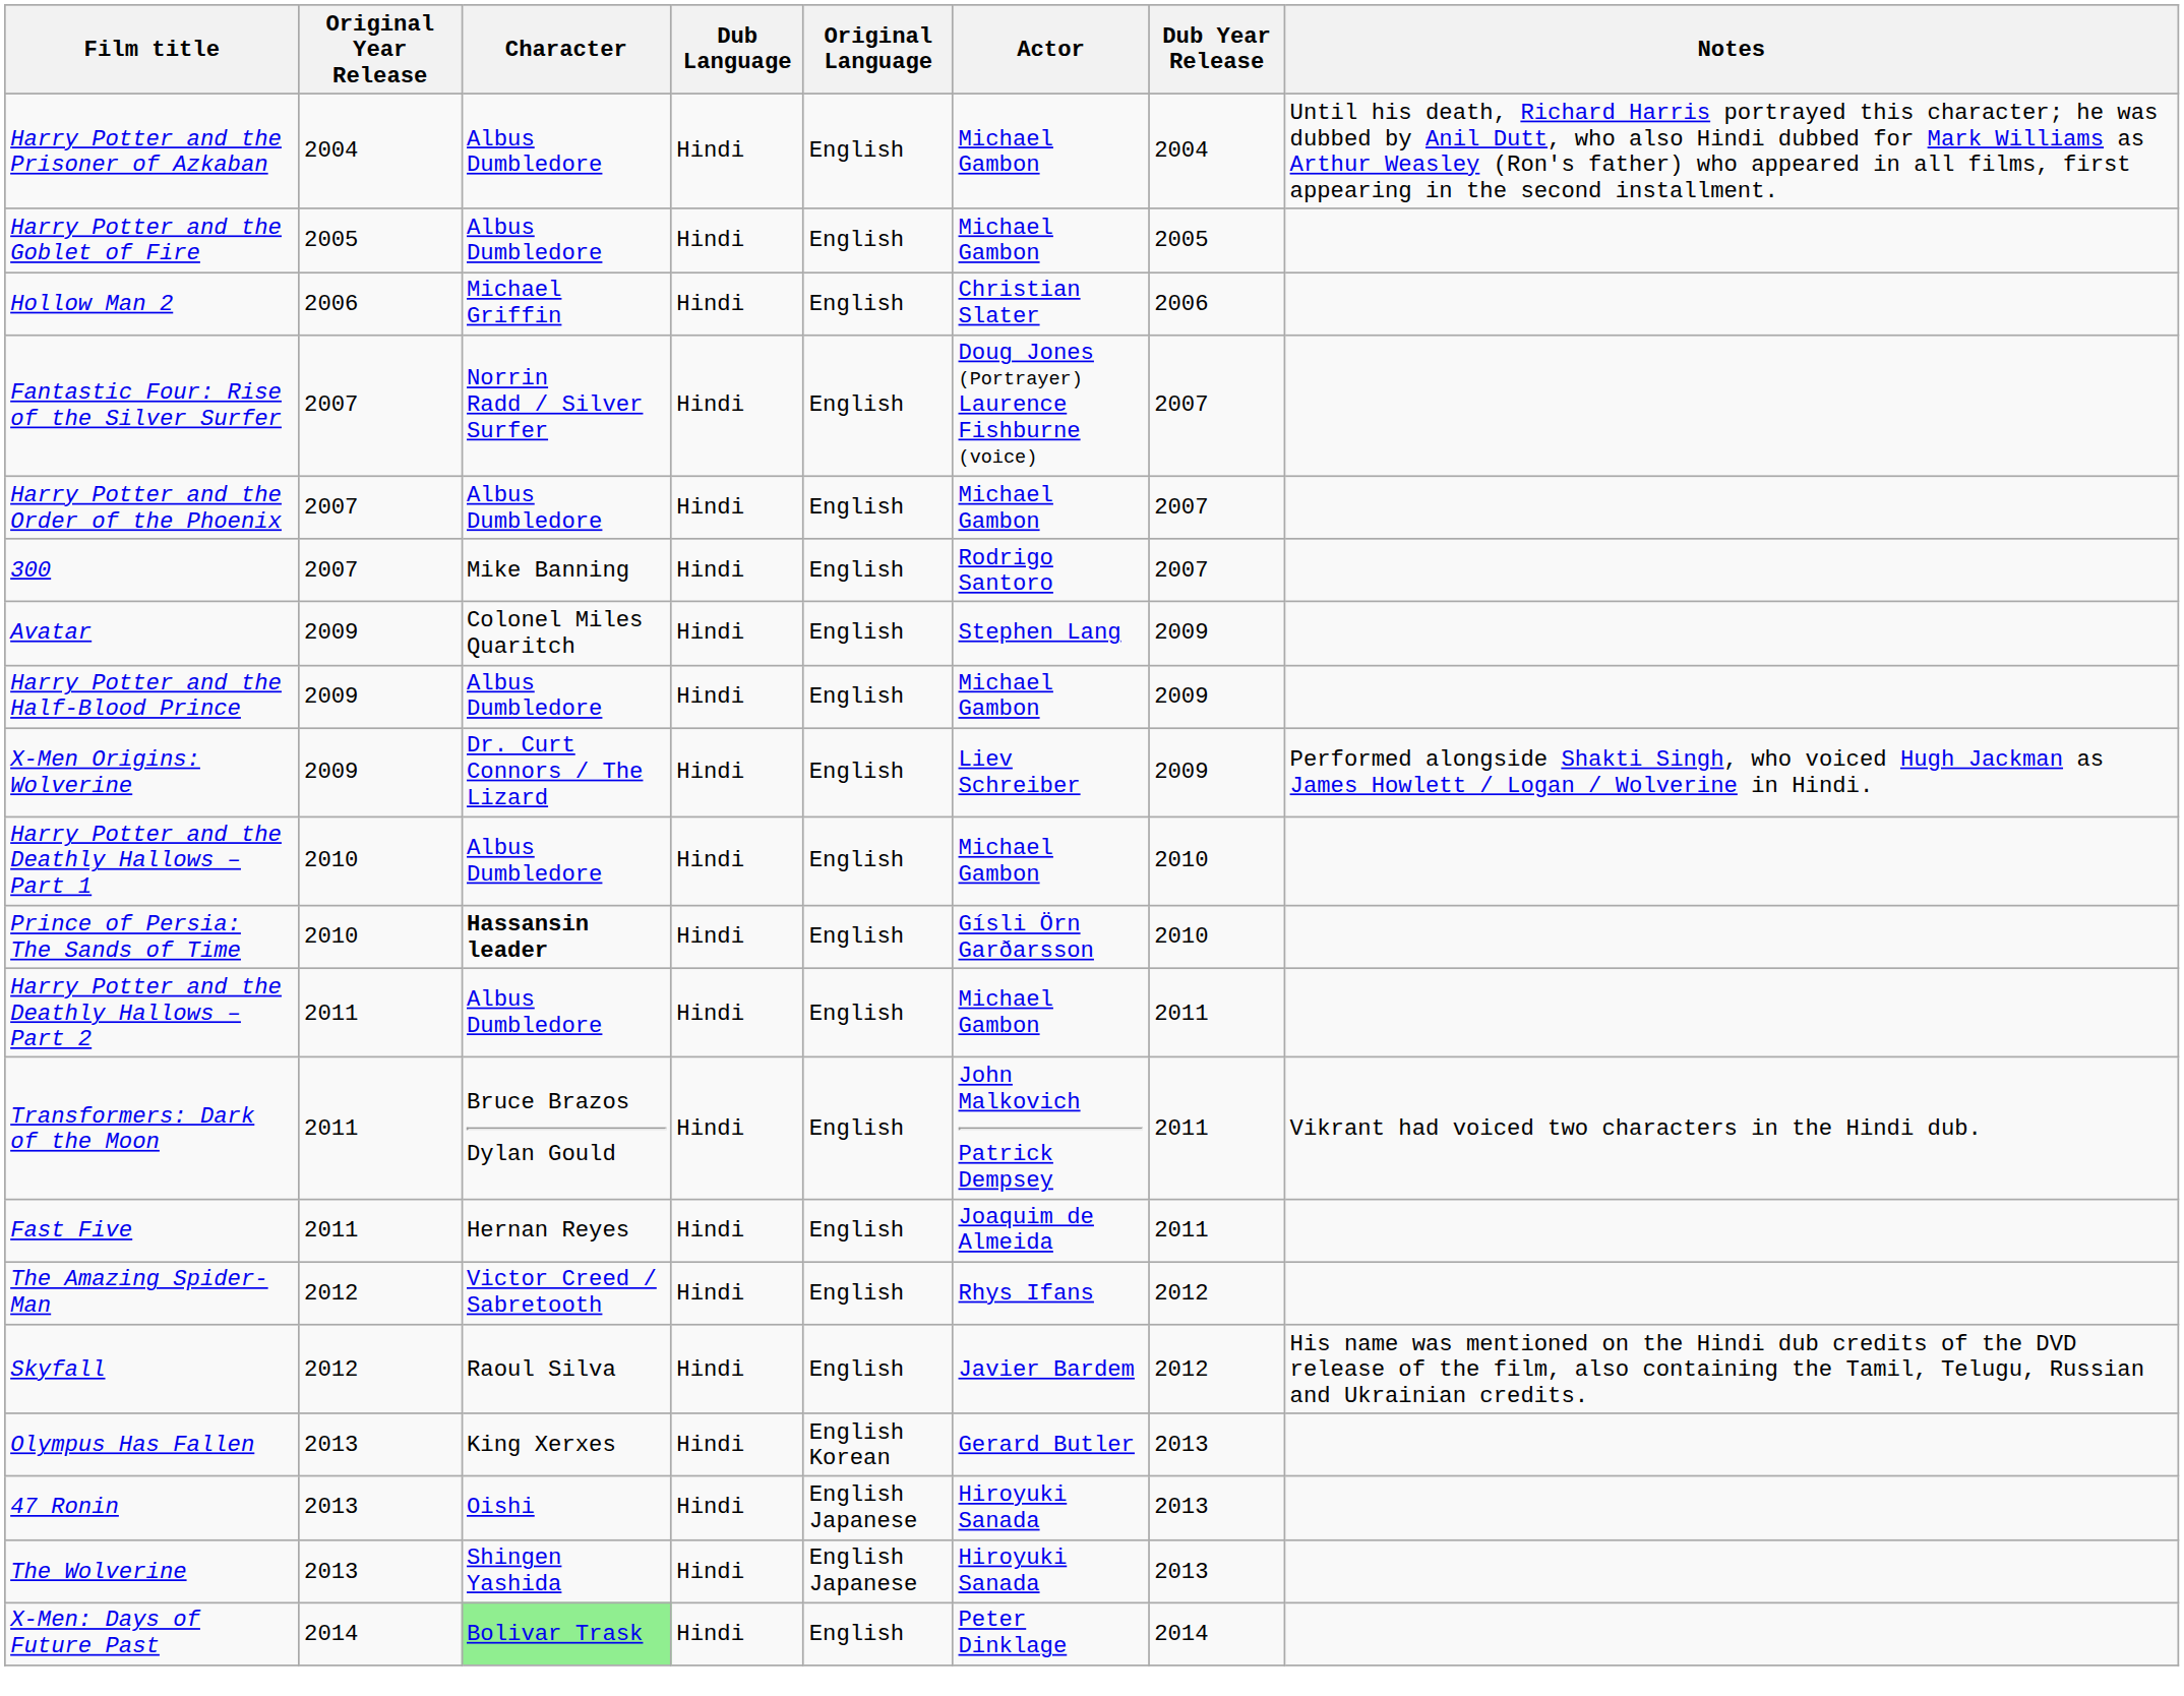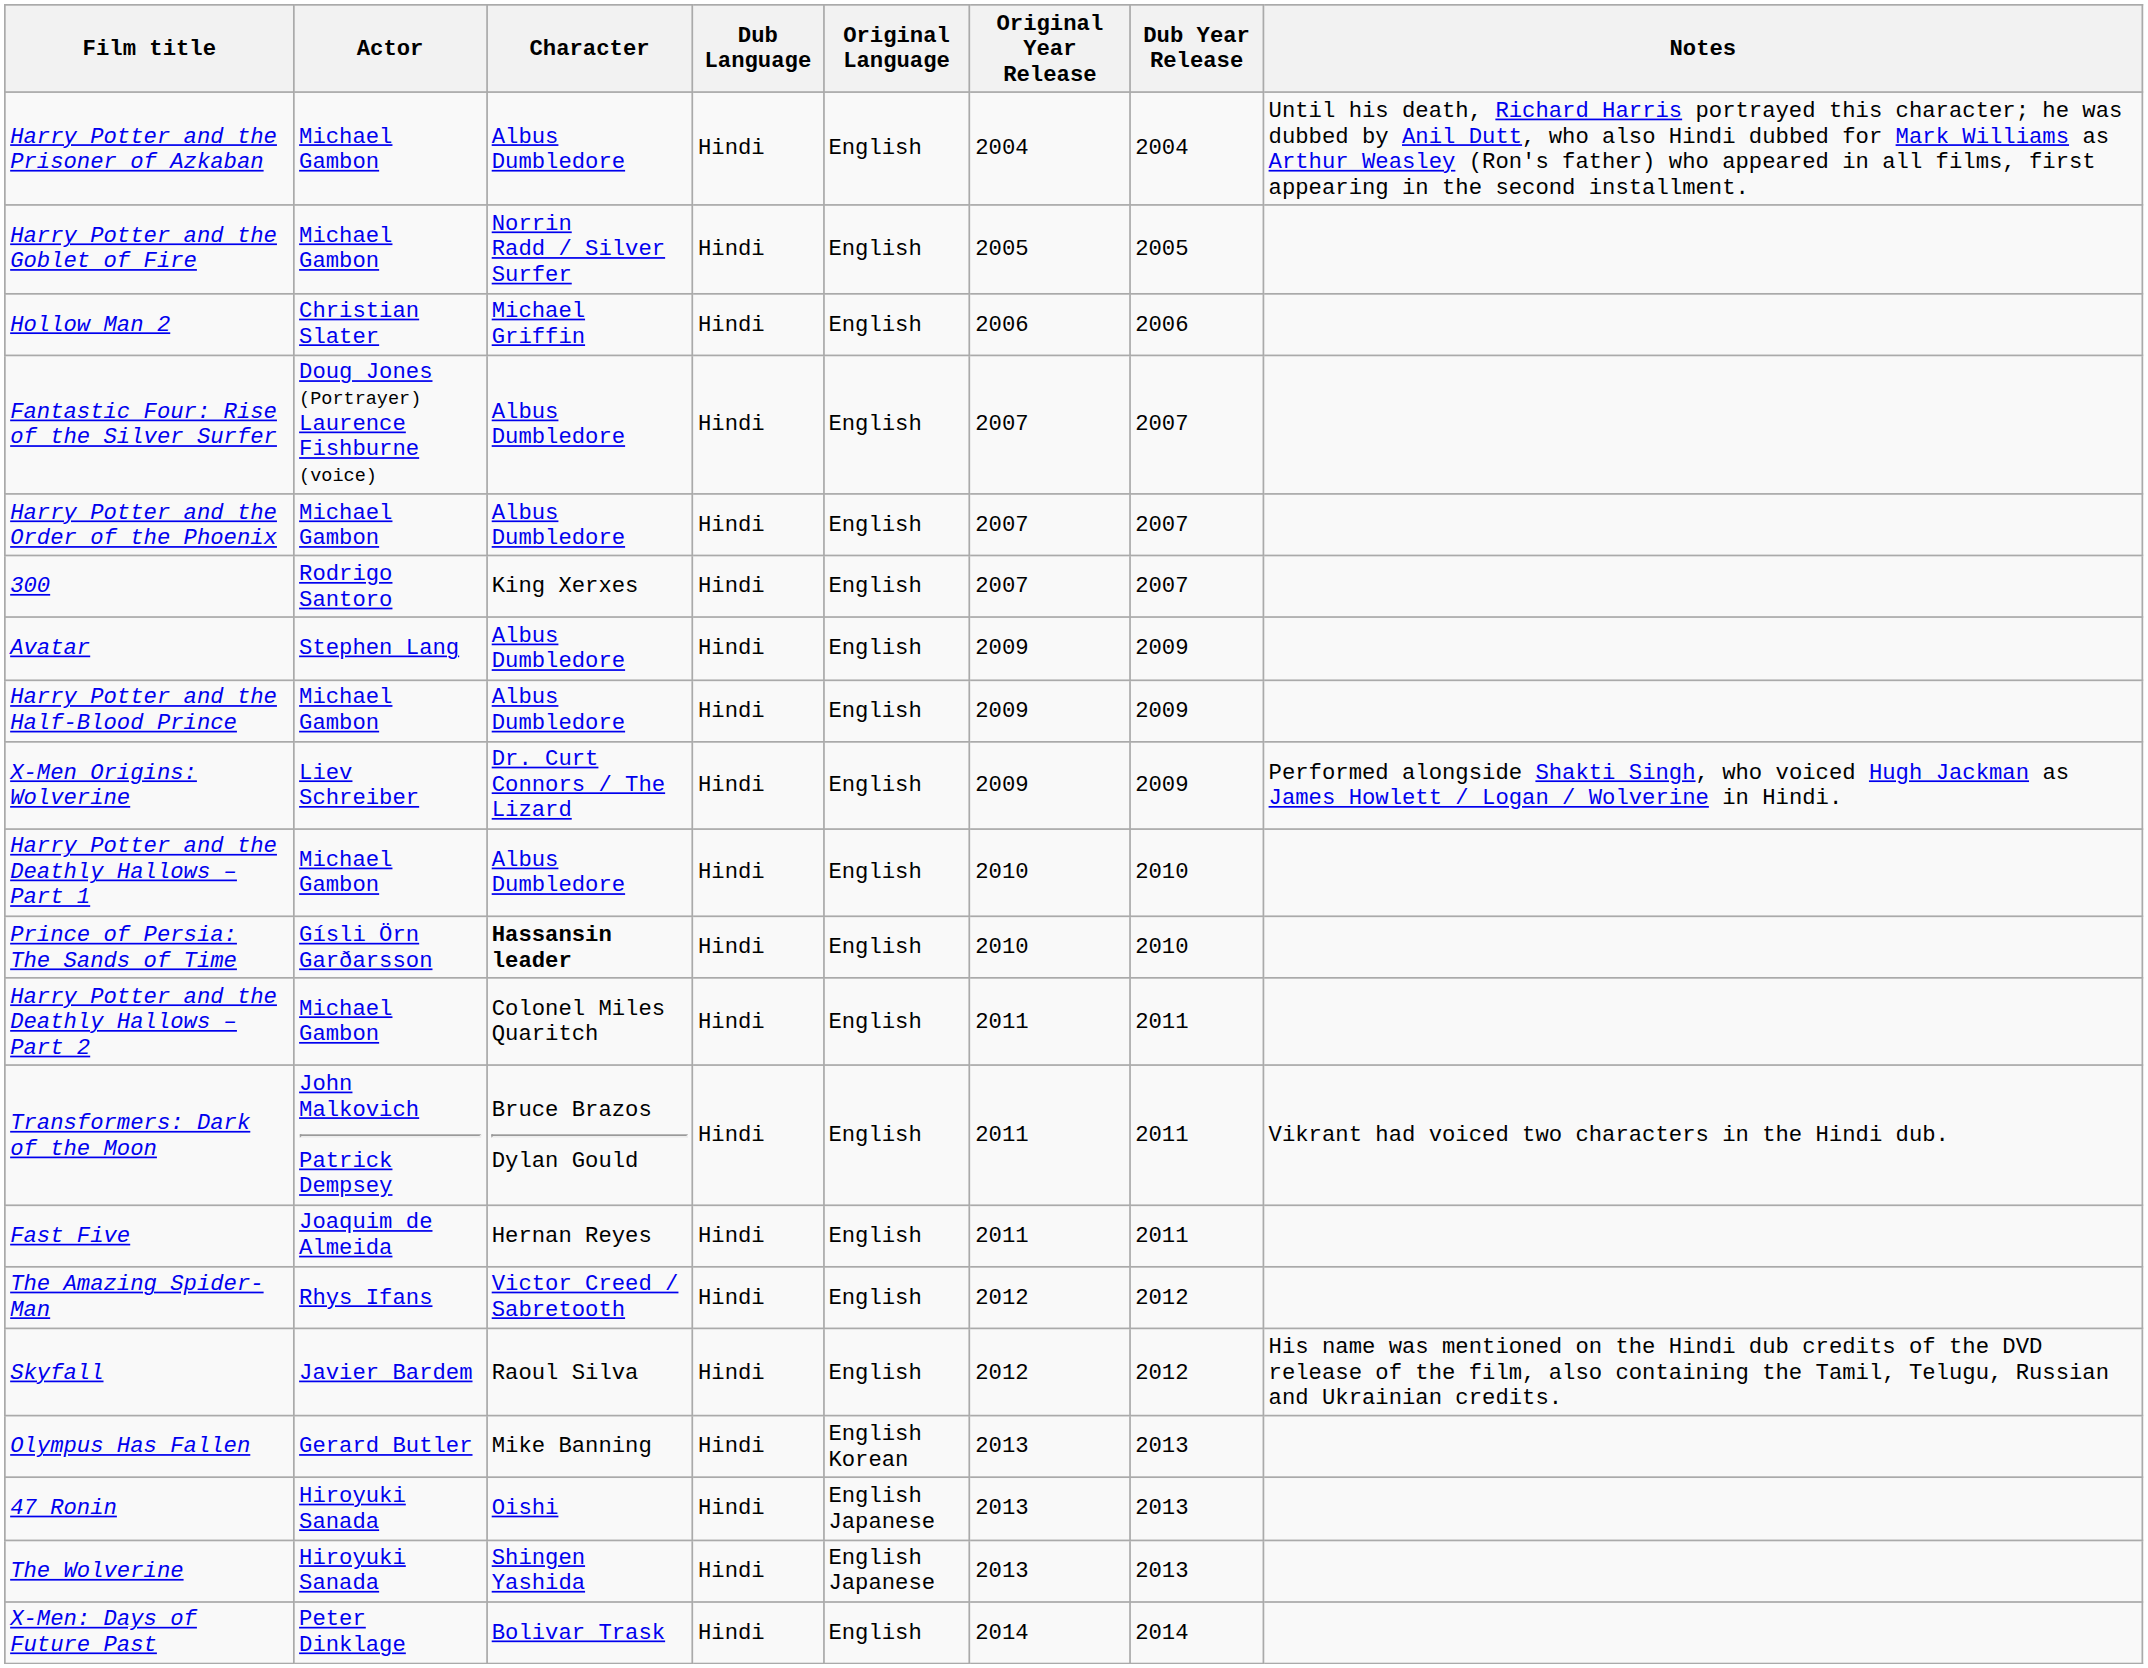columns swapped: Actor <-> Original Year Release
Harry Potter and the Goblet of Fire | Character: Albus Dumbledore -> Norrin Radd / Silver Surfer
Fantastic Four: Rise of the Silver Surfer | Character: Norrin Radd / Silver Surfer -> Albus Dumbledore
300 | Character: Mike Banning -> King Xerxes
Avatar | Character: Colonel Miles Quaritch -> Albus Dumbledore
Harry Potter and the Deathly Hallows – Part 2 | Character: Albus Dumbledore -> Colonel Miles Quaritch
Olympus Has Fallen | Character: King Xerxes -> Mike Banning
X-Men: Days of Future Past | Character: lightgreen background -> no background
